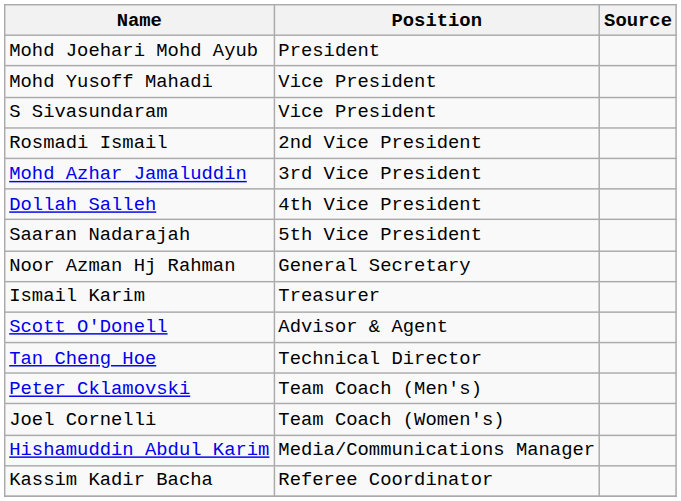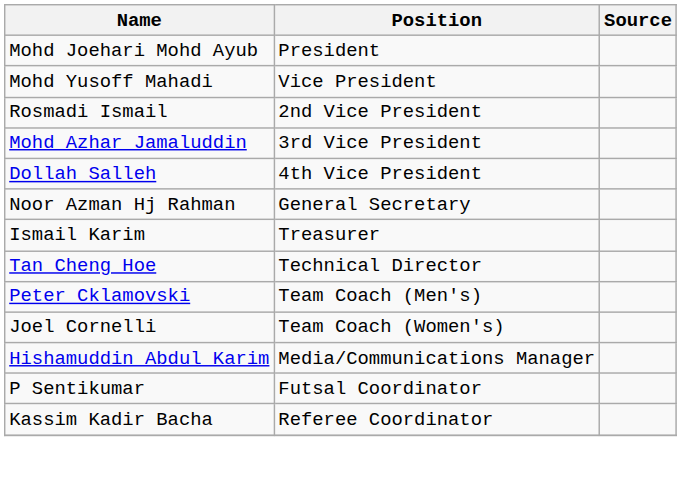- row: S Sivasundaram | Vice President
- row: Saaran Nadarajah | 5th Vice President
- row: Scott O'Donell | Advisor & Agent
+ row: P Sentikumar | Futsal Coordinator
